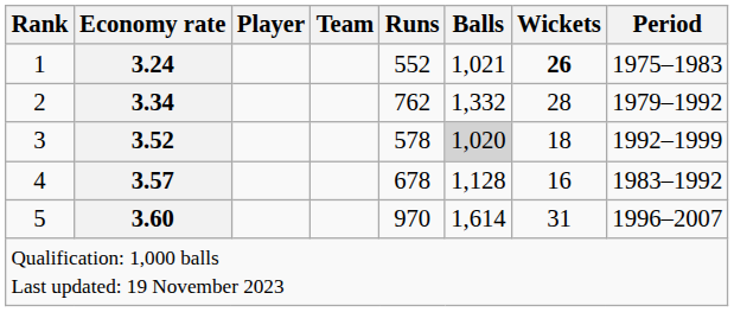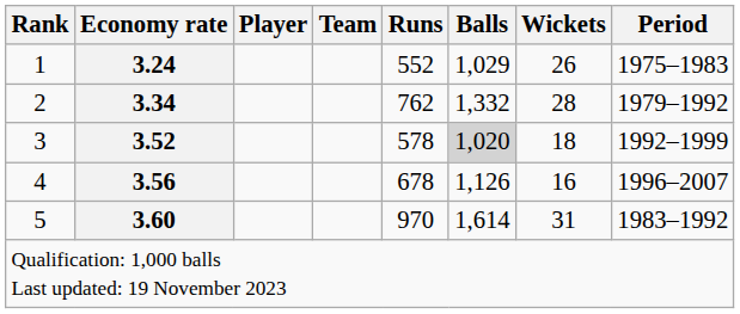1 | Balls: 1,021 -> 1,029
1 | Wickets: bold -> normal
4 | Economy rate: 3.57 -> 3.56
4 | Balls: 1,128 -> 1,126
4 | Period: 1983–1992 -> 1996–2007
5 | Period: 1996–2007 -> 1983–1992
